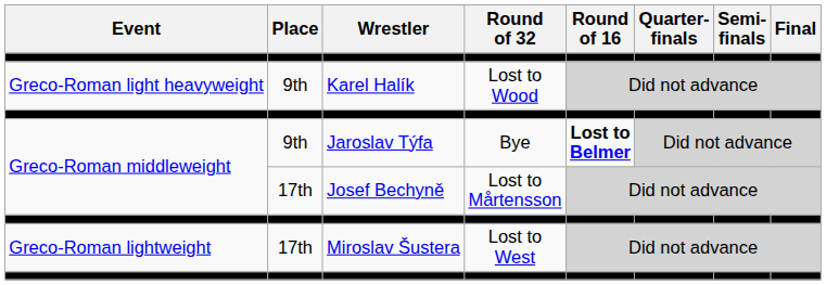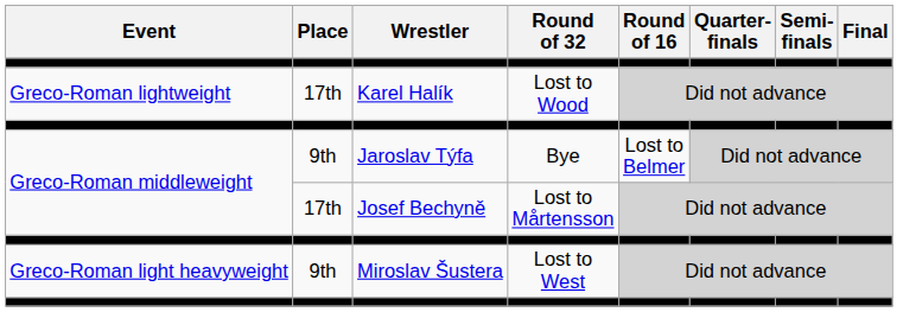Karel Halík | Event: Greco-Roman light heavyweight -> Greco-Roman lightweight
Karel Halík | Place: 9th -> 17th
Jaroslav Týfa | Round of 16: bold -> normal
Miroslav Šustera | Event: Greco-Roman lightweight -> Greco-Roman light heavyweight
Miroslav Šustera | Place: 17th -> 9th
